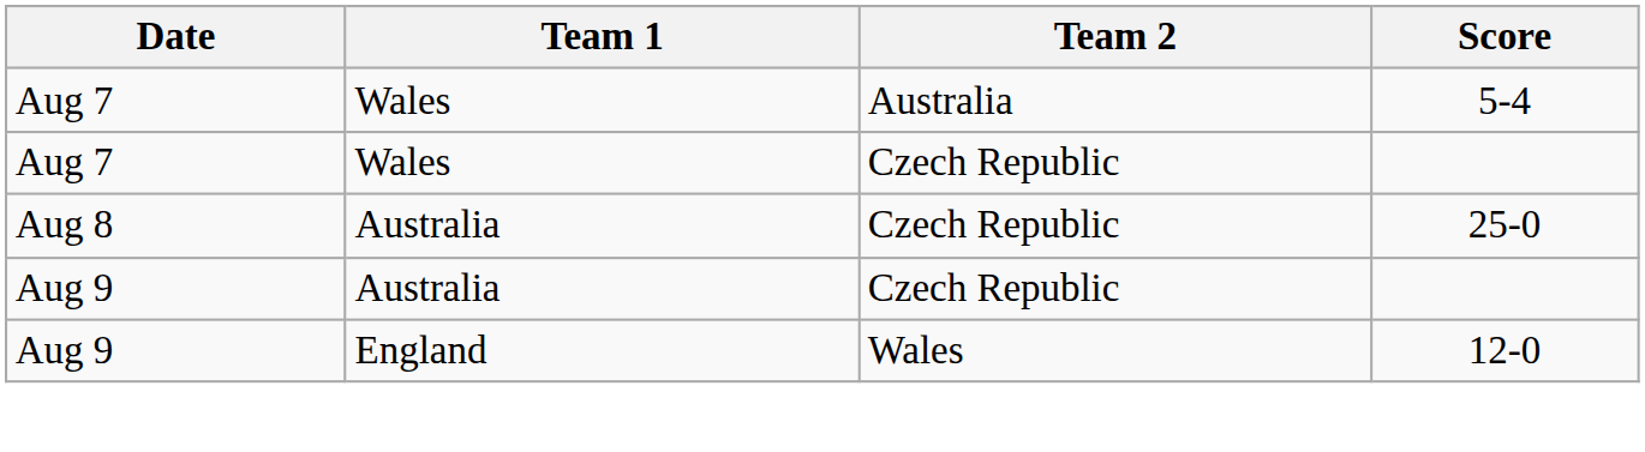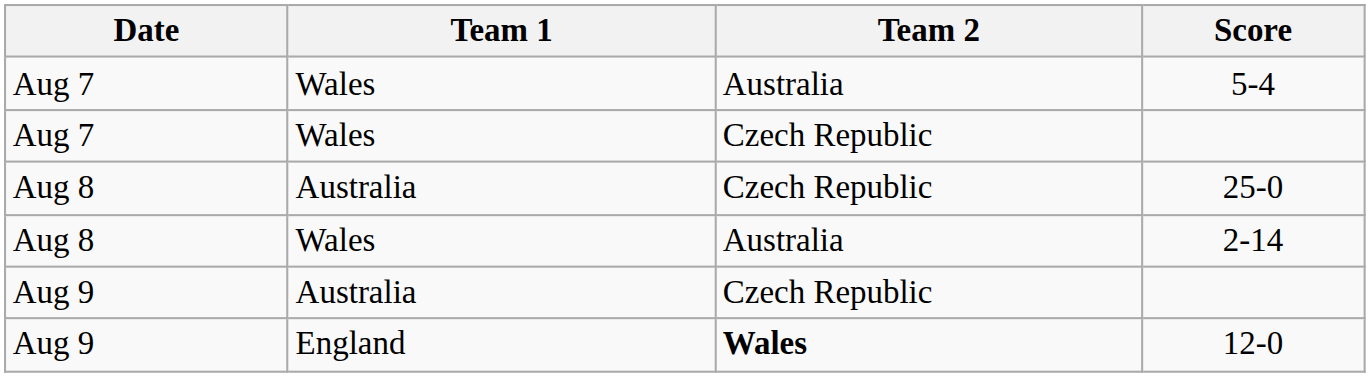+ row: Aug 8 | Wales | Australia | 2-14
12-0 | Team 2: normal -> bold
